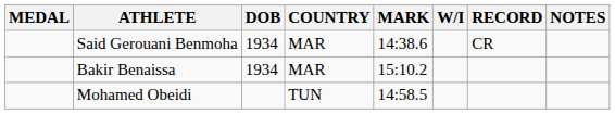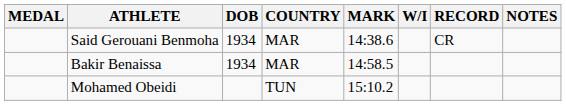Bakir Benaissa | MARK: 15:10.2 -> 14:58.5
Mohamed Obeidi | MARK: 14:58.5 -> 15:10.2
